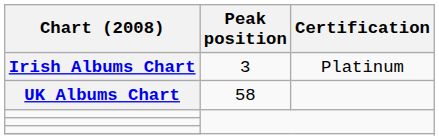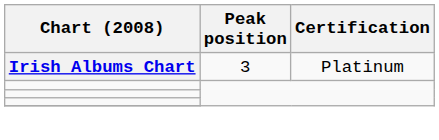- row: UK Albums Chart | 58
